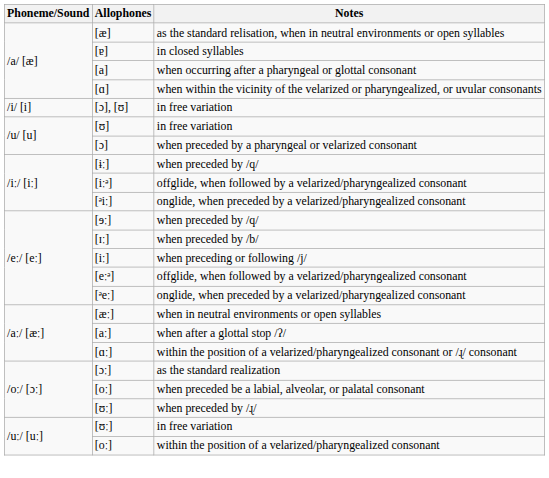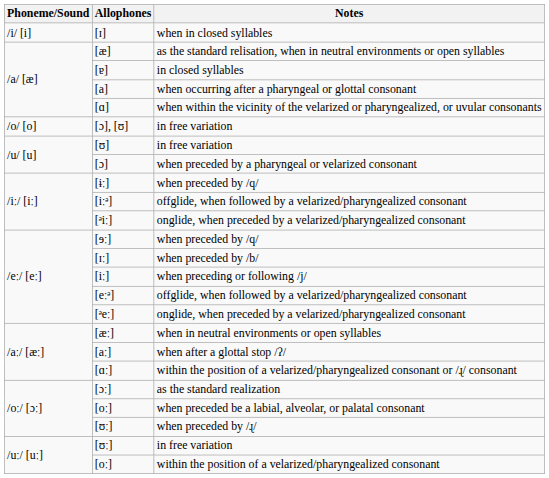+ row: /i/ [i] | [ɪ] | when in closed syllables
[ɔ], [ʊ] | Phoneme/Sound: /i/ [i] -> /o/ [o]
